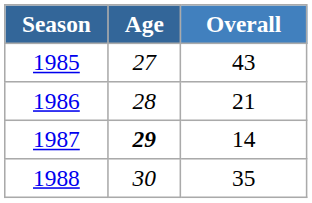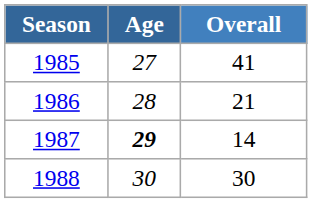1985 | Overall: 43 -> 41
1988 | Overall: 35 -> 30
